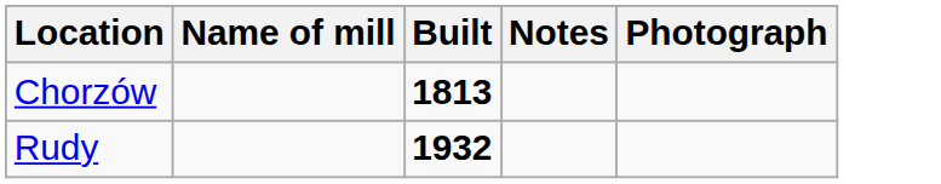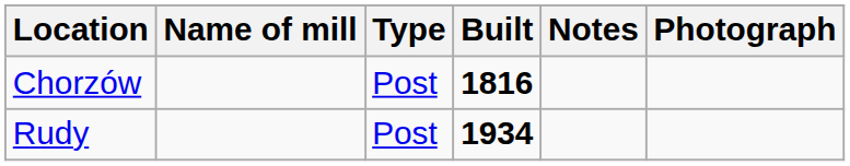+ column: Type | Post | Post
Chorzów | Built: 1813 -> 1816
Rudy | Built: 1932 -> 1934
